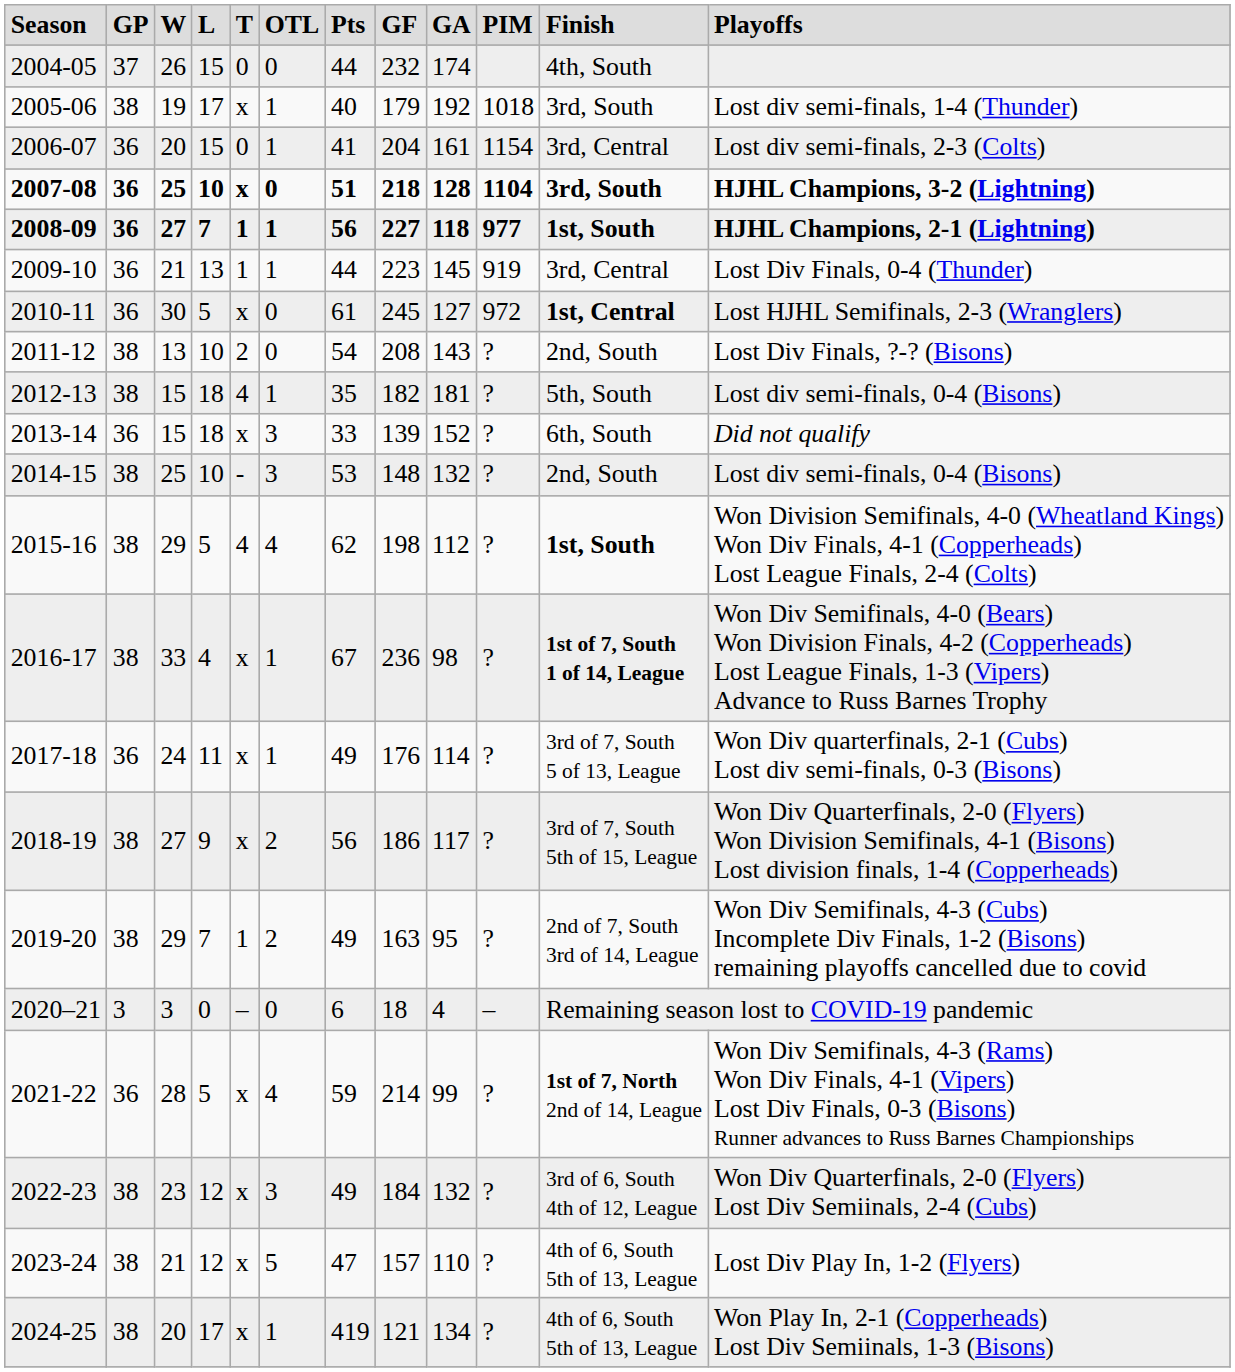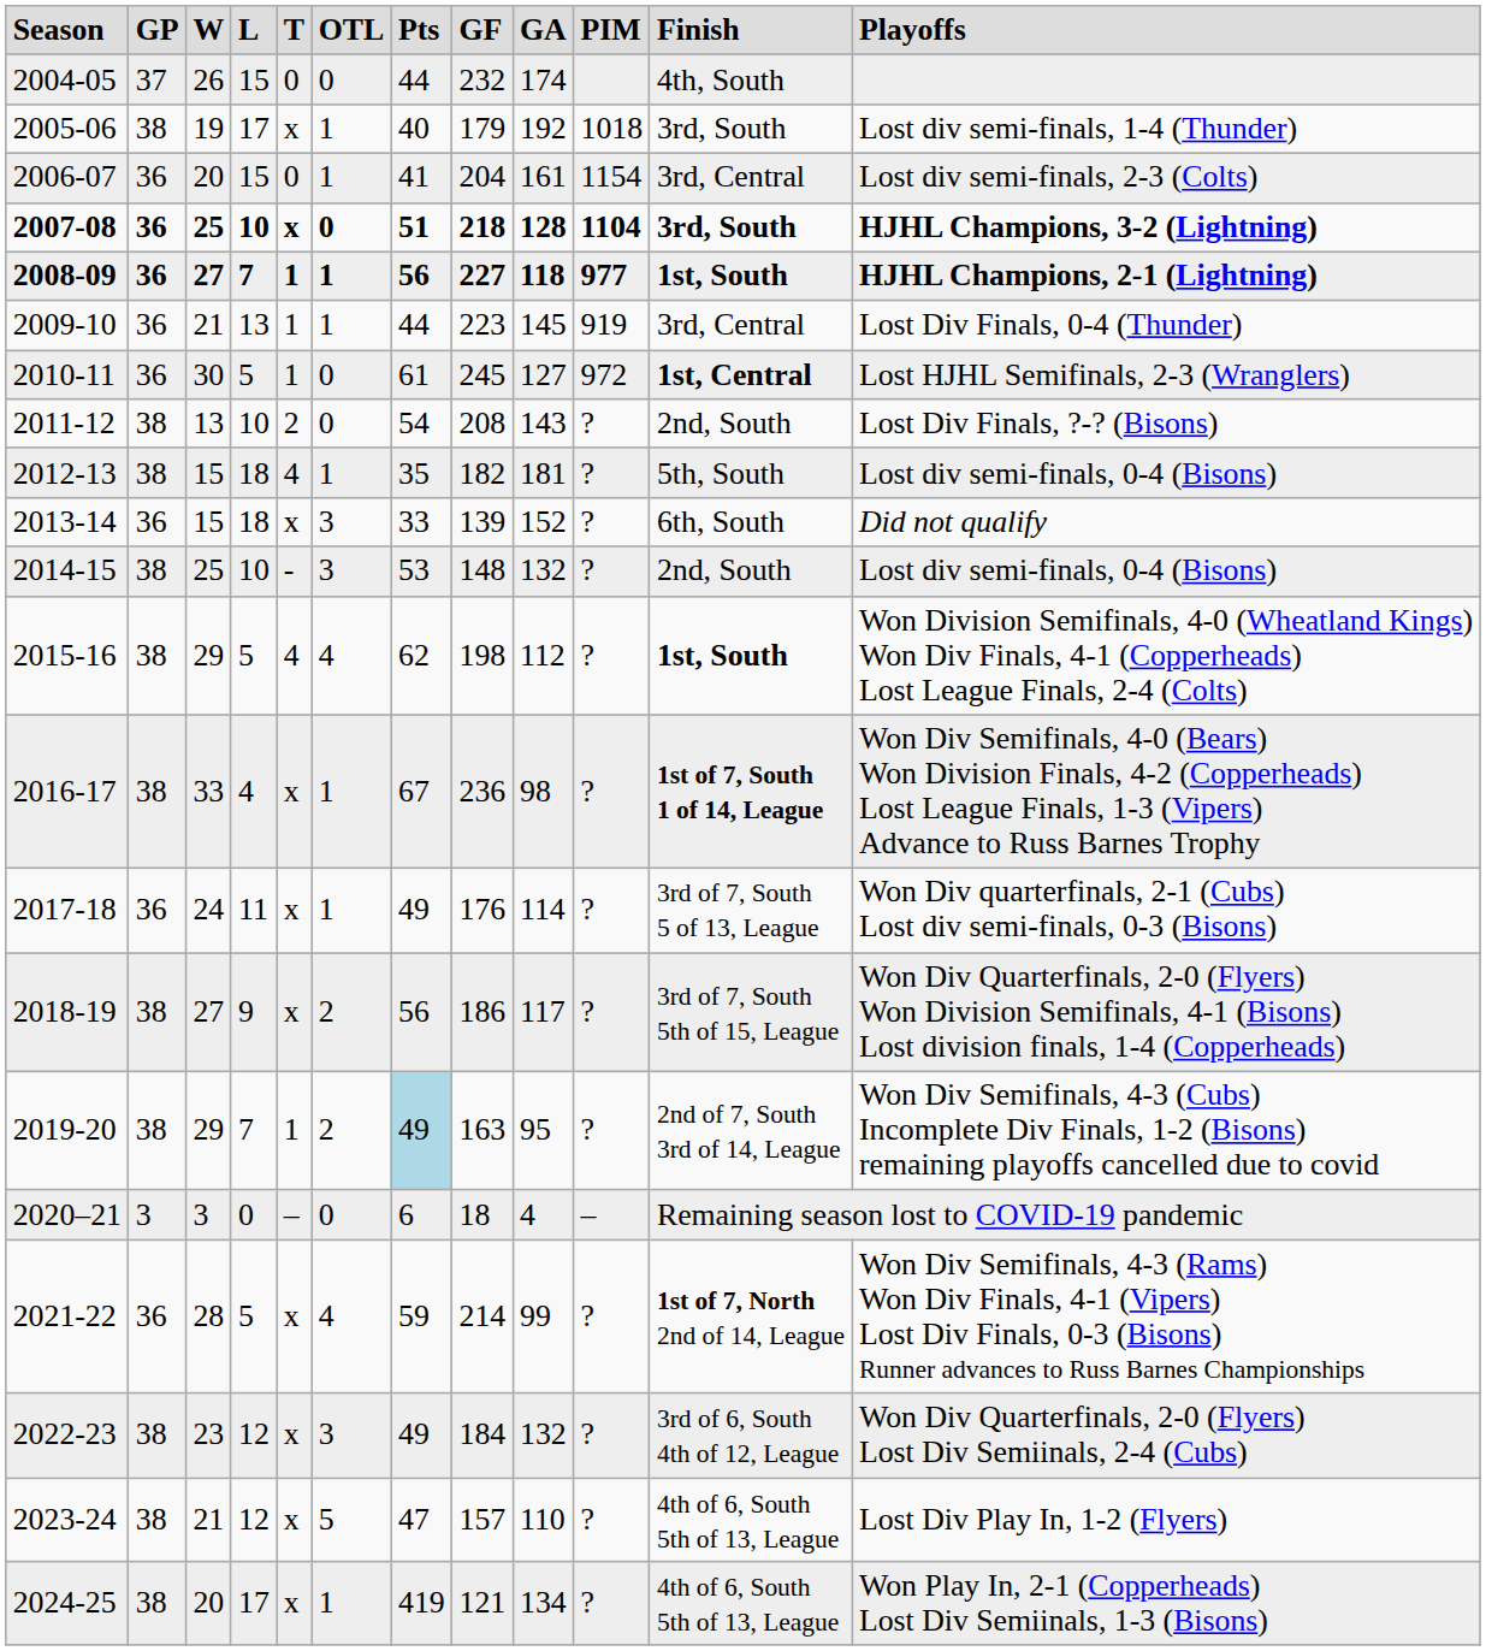2010-11 | column 5: x -> 1
2019-20 | column 7: no background -> lightblue background
